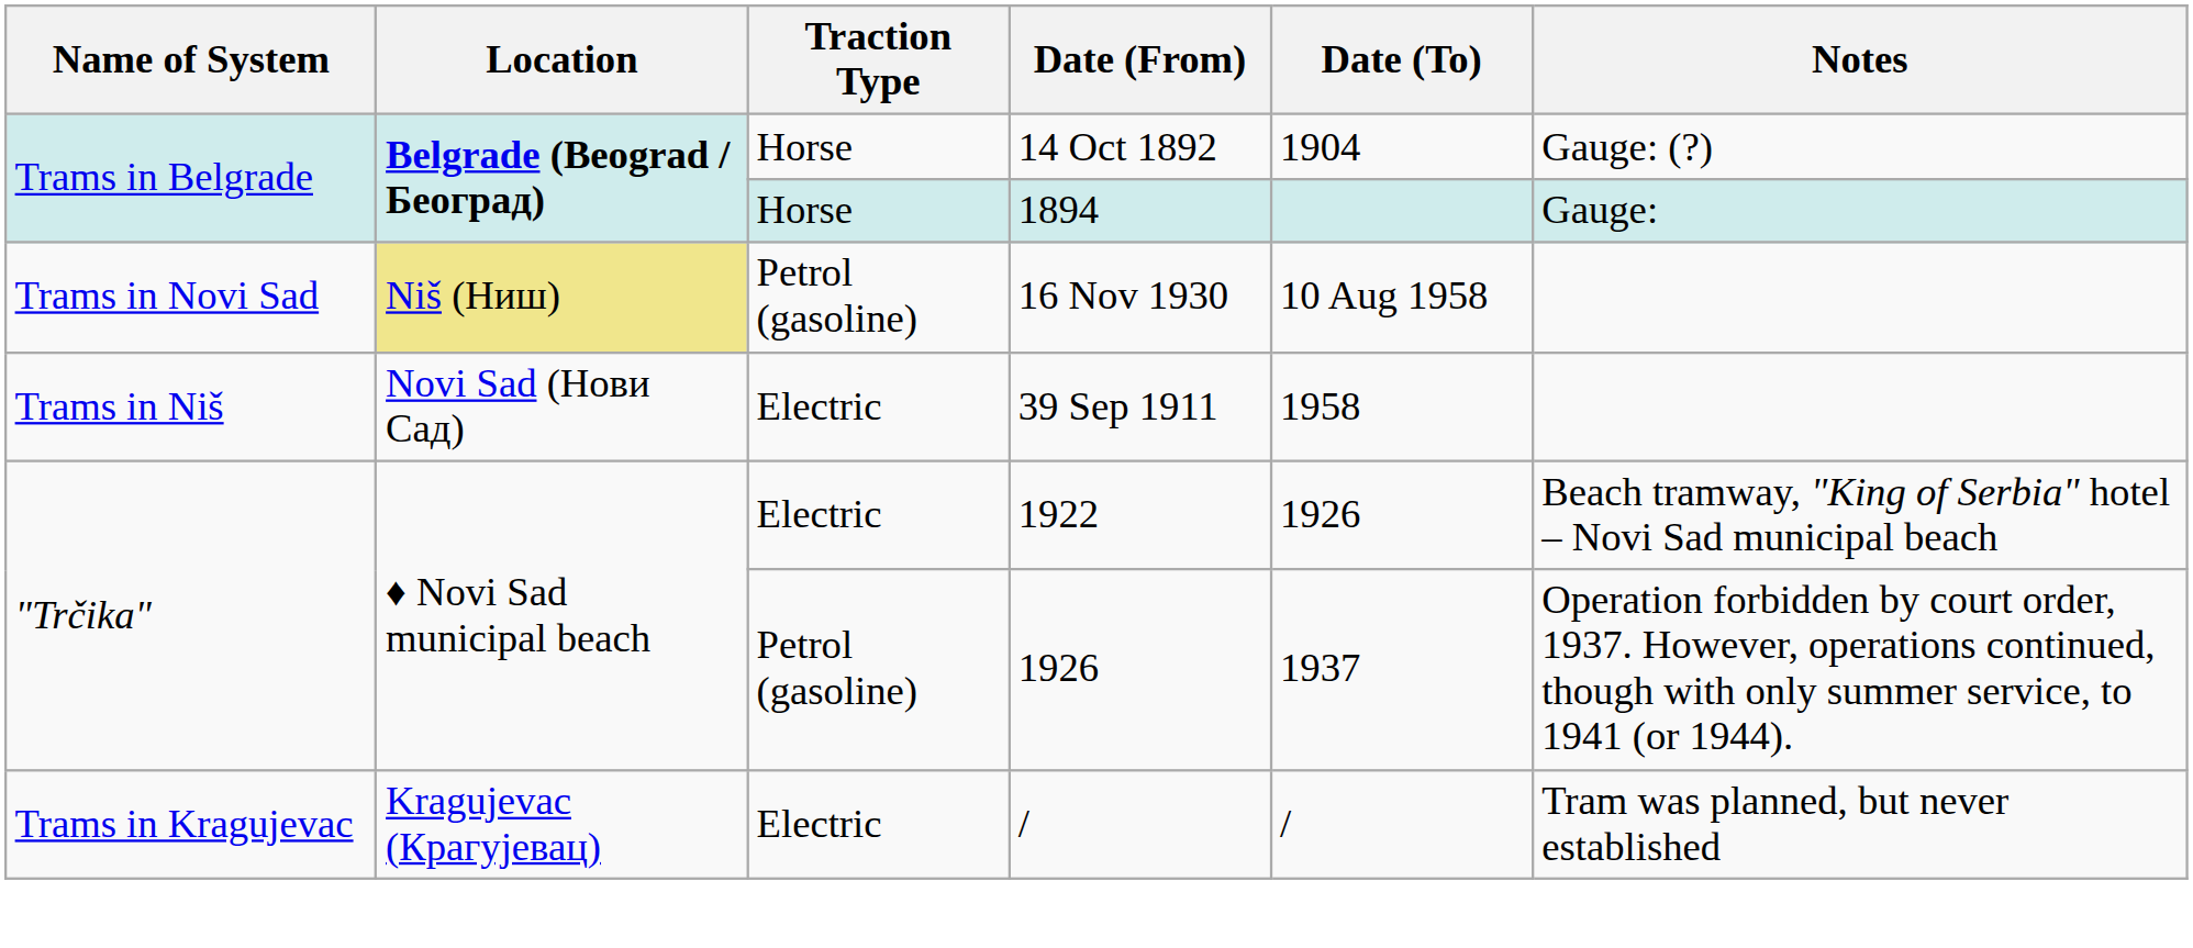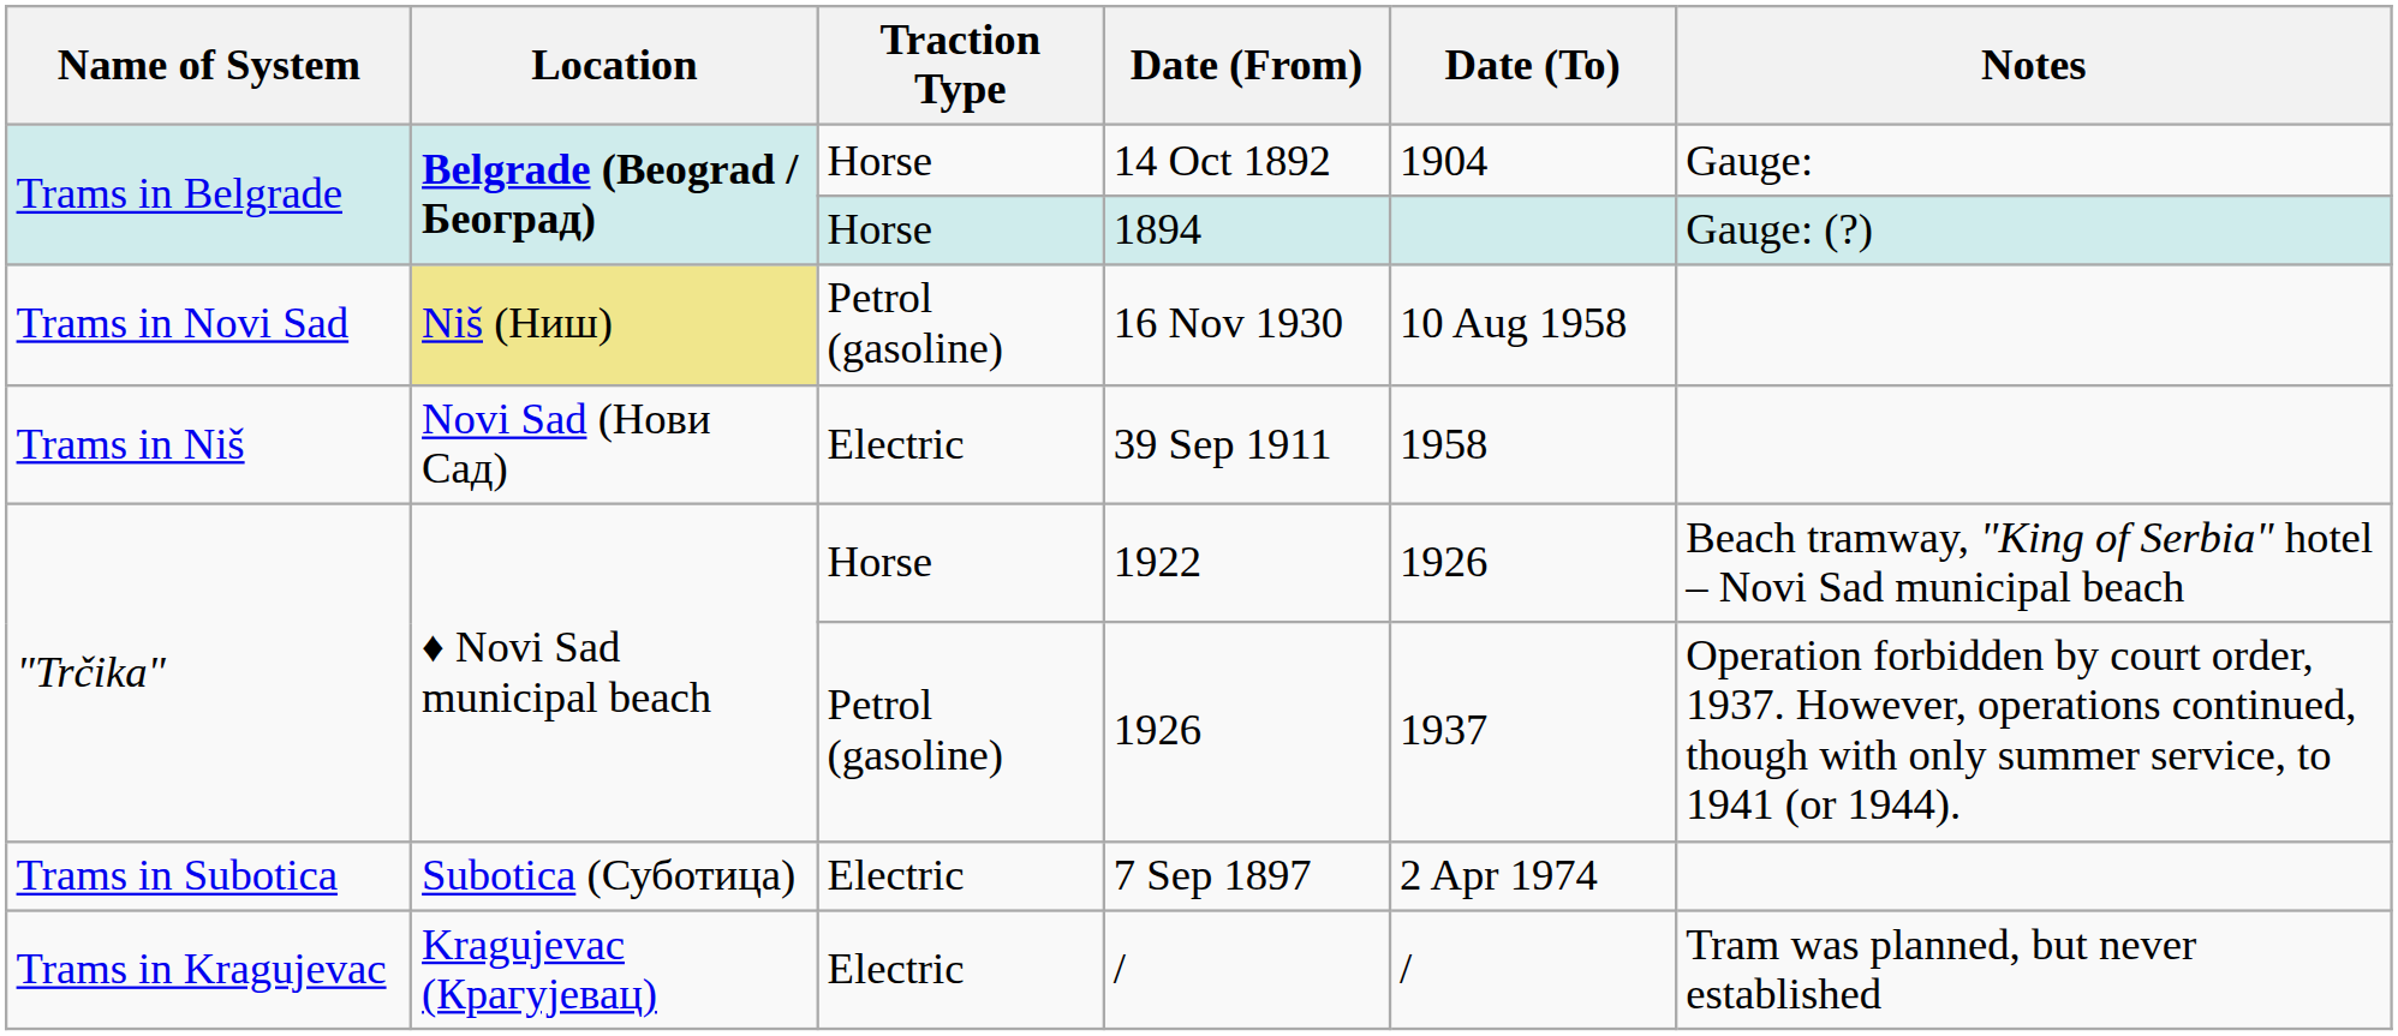14 Oct 1892 | Notes: Gauge: (?) -> Gauge:
1894 | Notes: Gauge: -> Gauge: (?)
1922 | Traction Type: Electric -> Horse
+ row: Trams in Subotica | Subotica (Суботица) | Electric | 7 Sep 1897 | 2 Apr 1974
